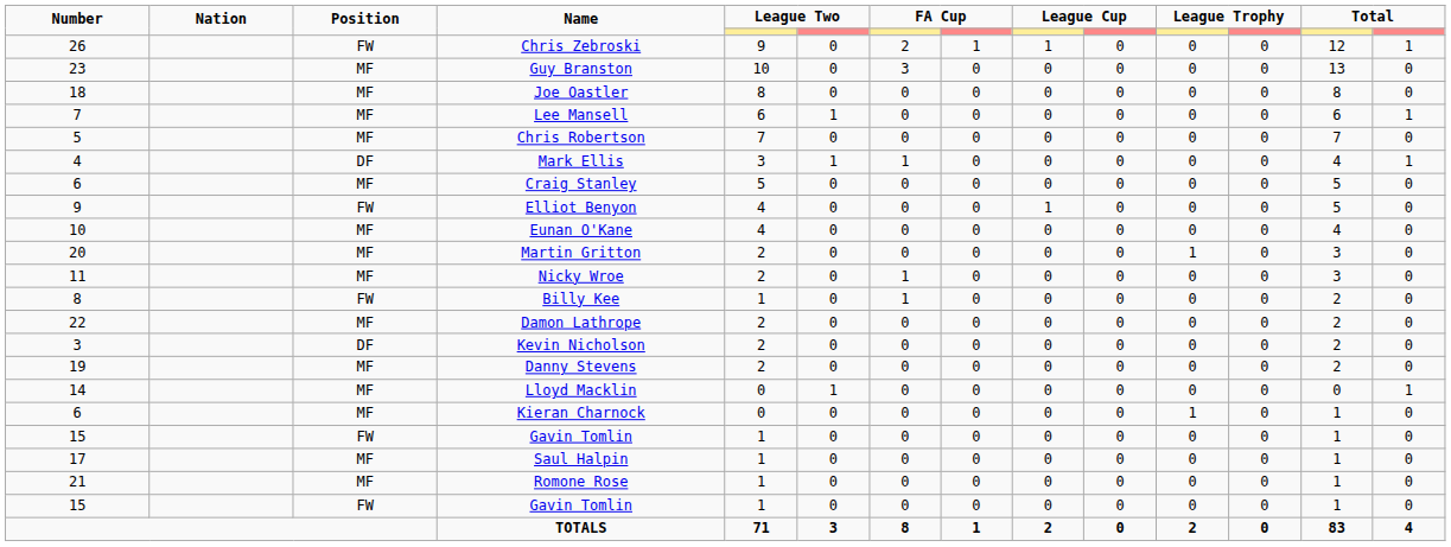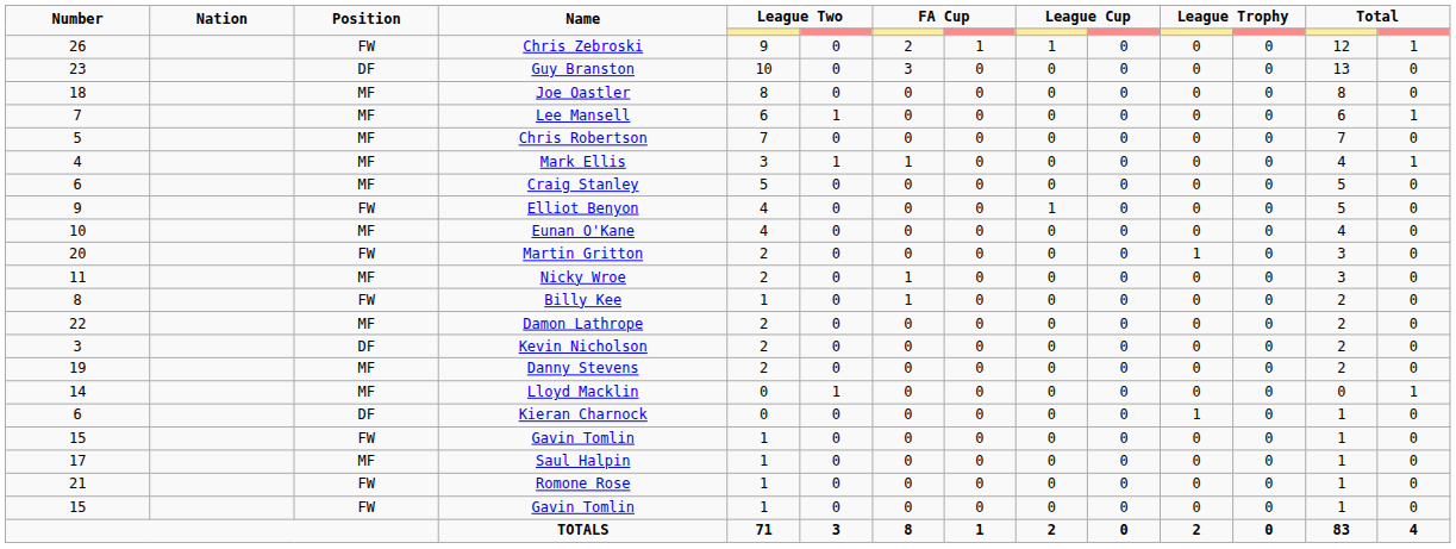Guy Branston | Position: MF -> DF
Mark Ellis | Position: DF -> MF
Martin Gritton | Position: MF -> FW
Kieran Charnock | Position: MF -> DF
Romone Rose | Position: MF -> FW
